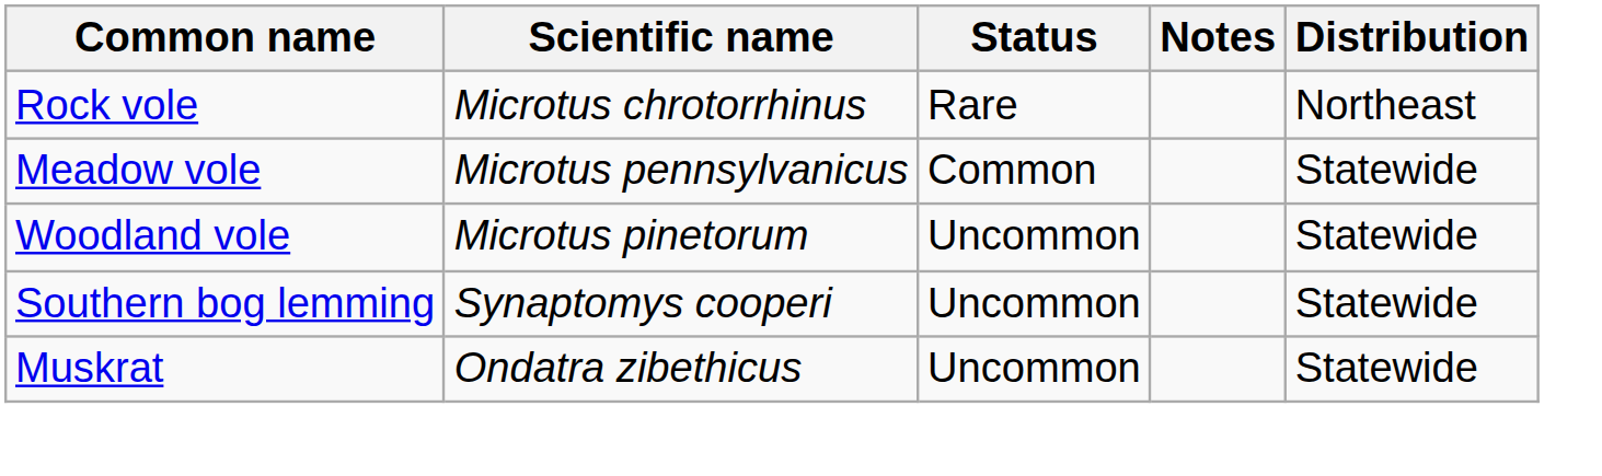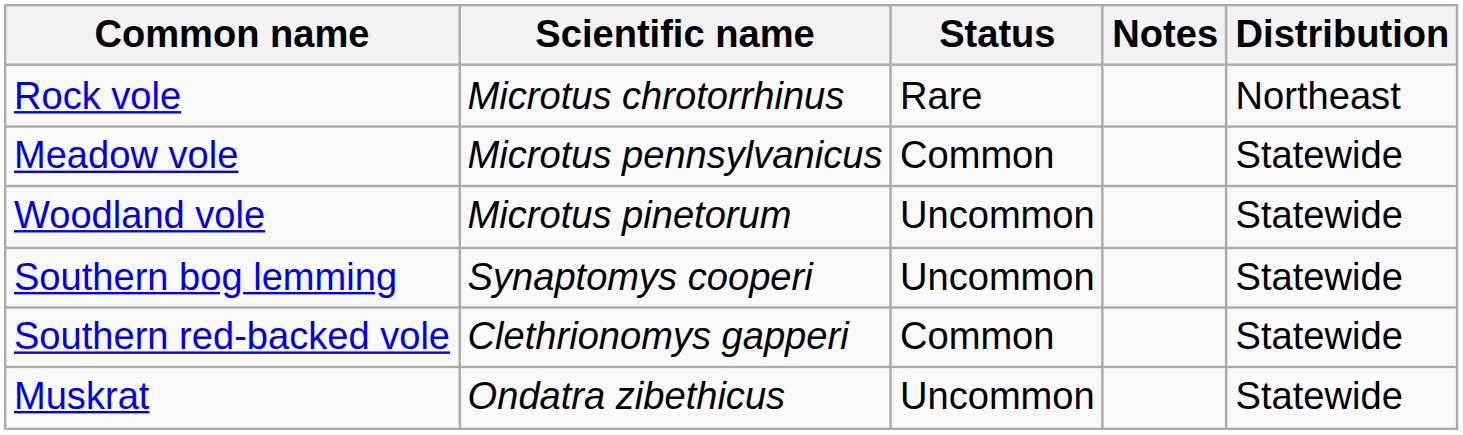+ row: Southern red-backed vole | Clethrionomys gapperi | Common | Statewide
